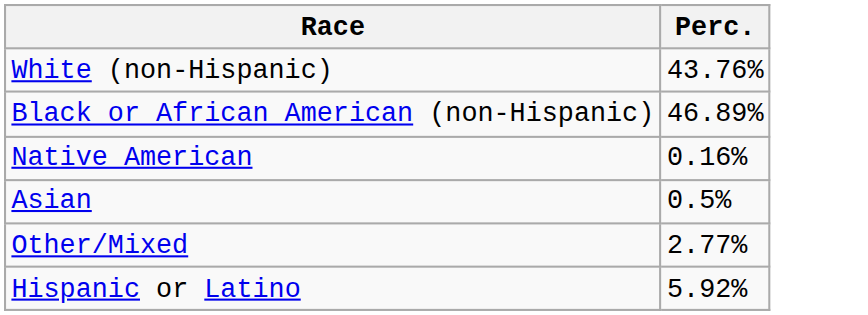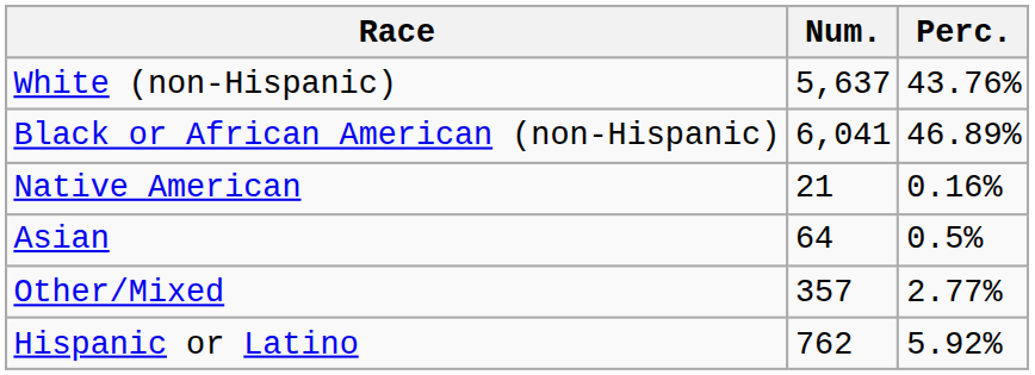+ column: Num. | 5,637 | 6,041 | 21 | 64 | 357 | 762
